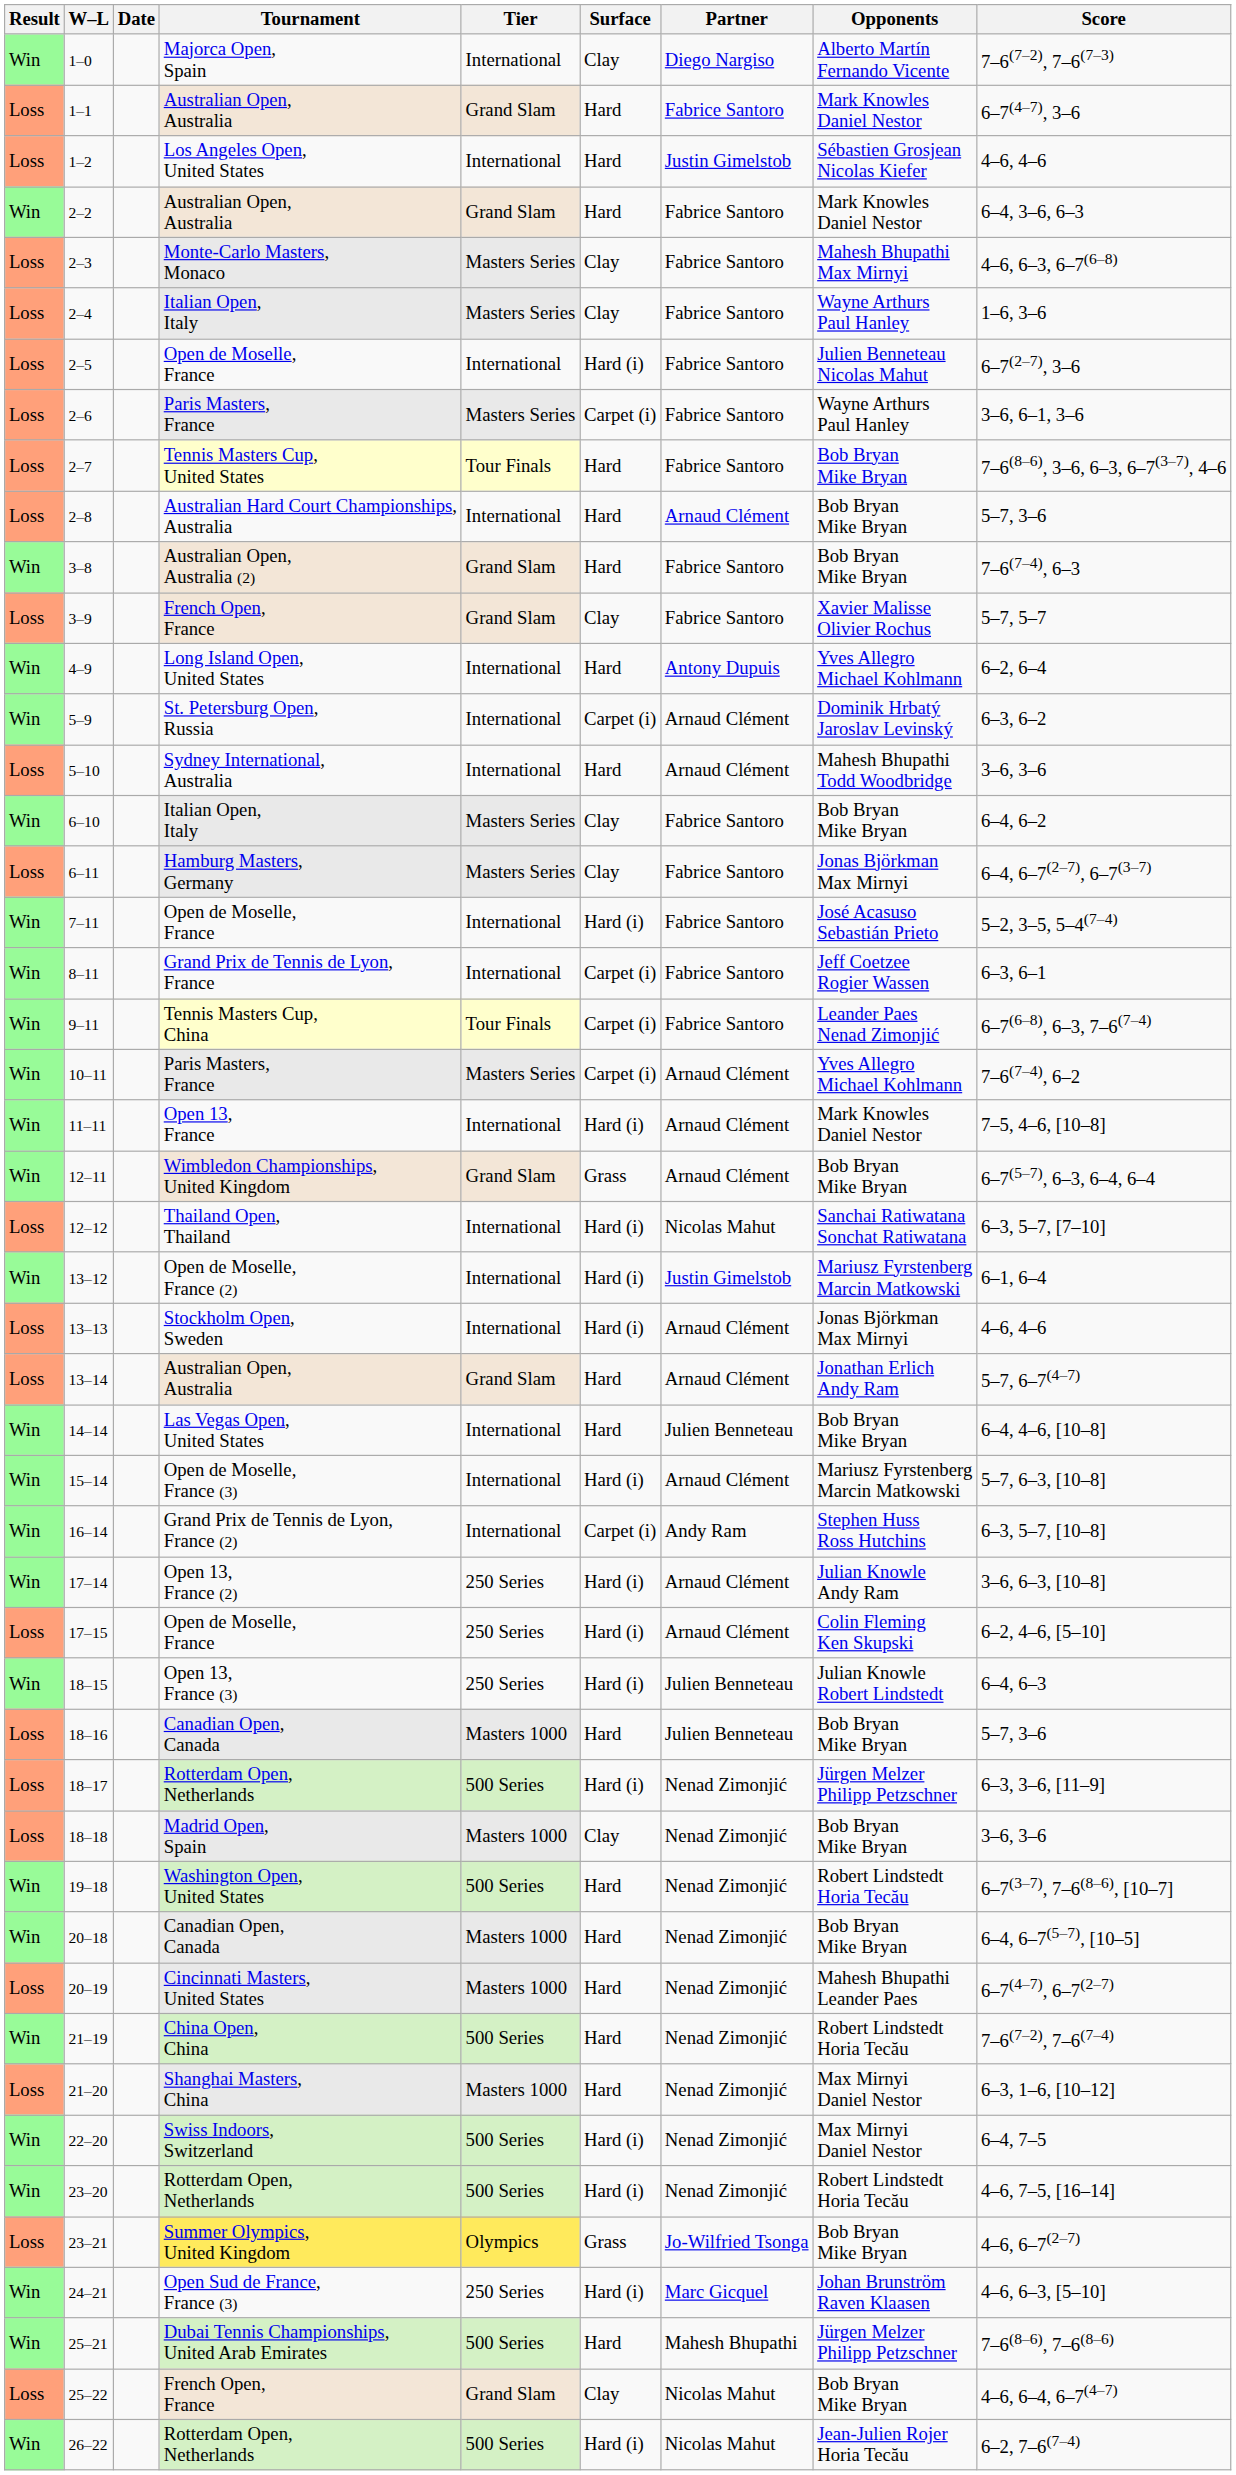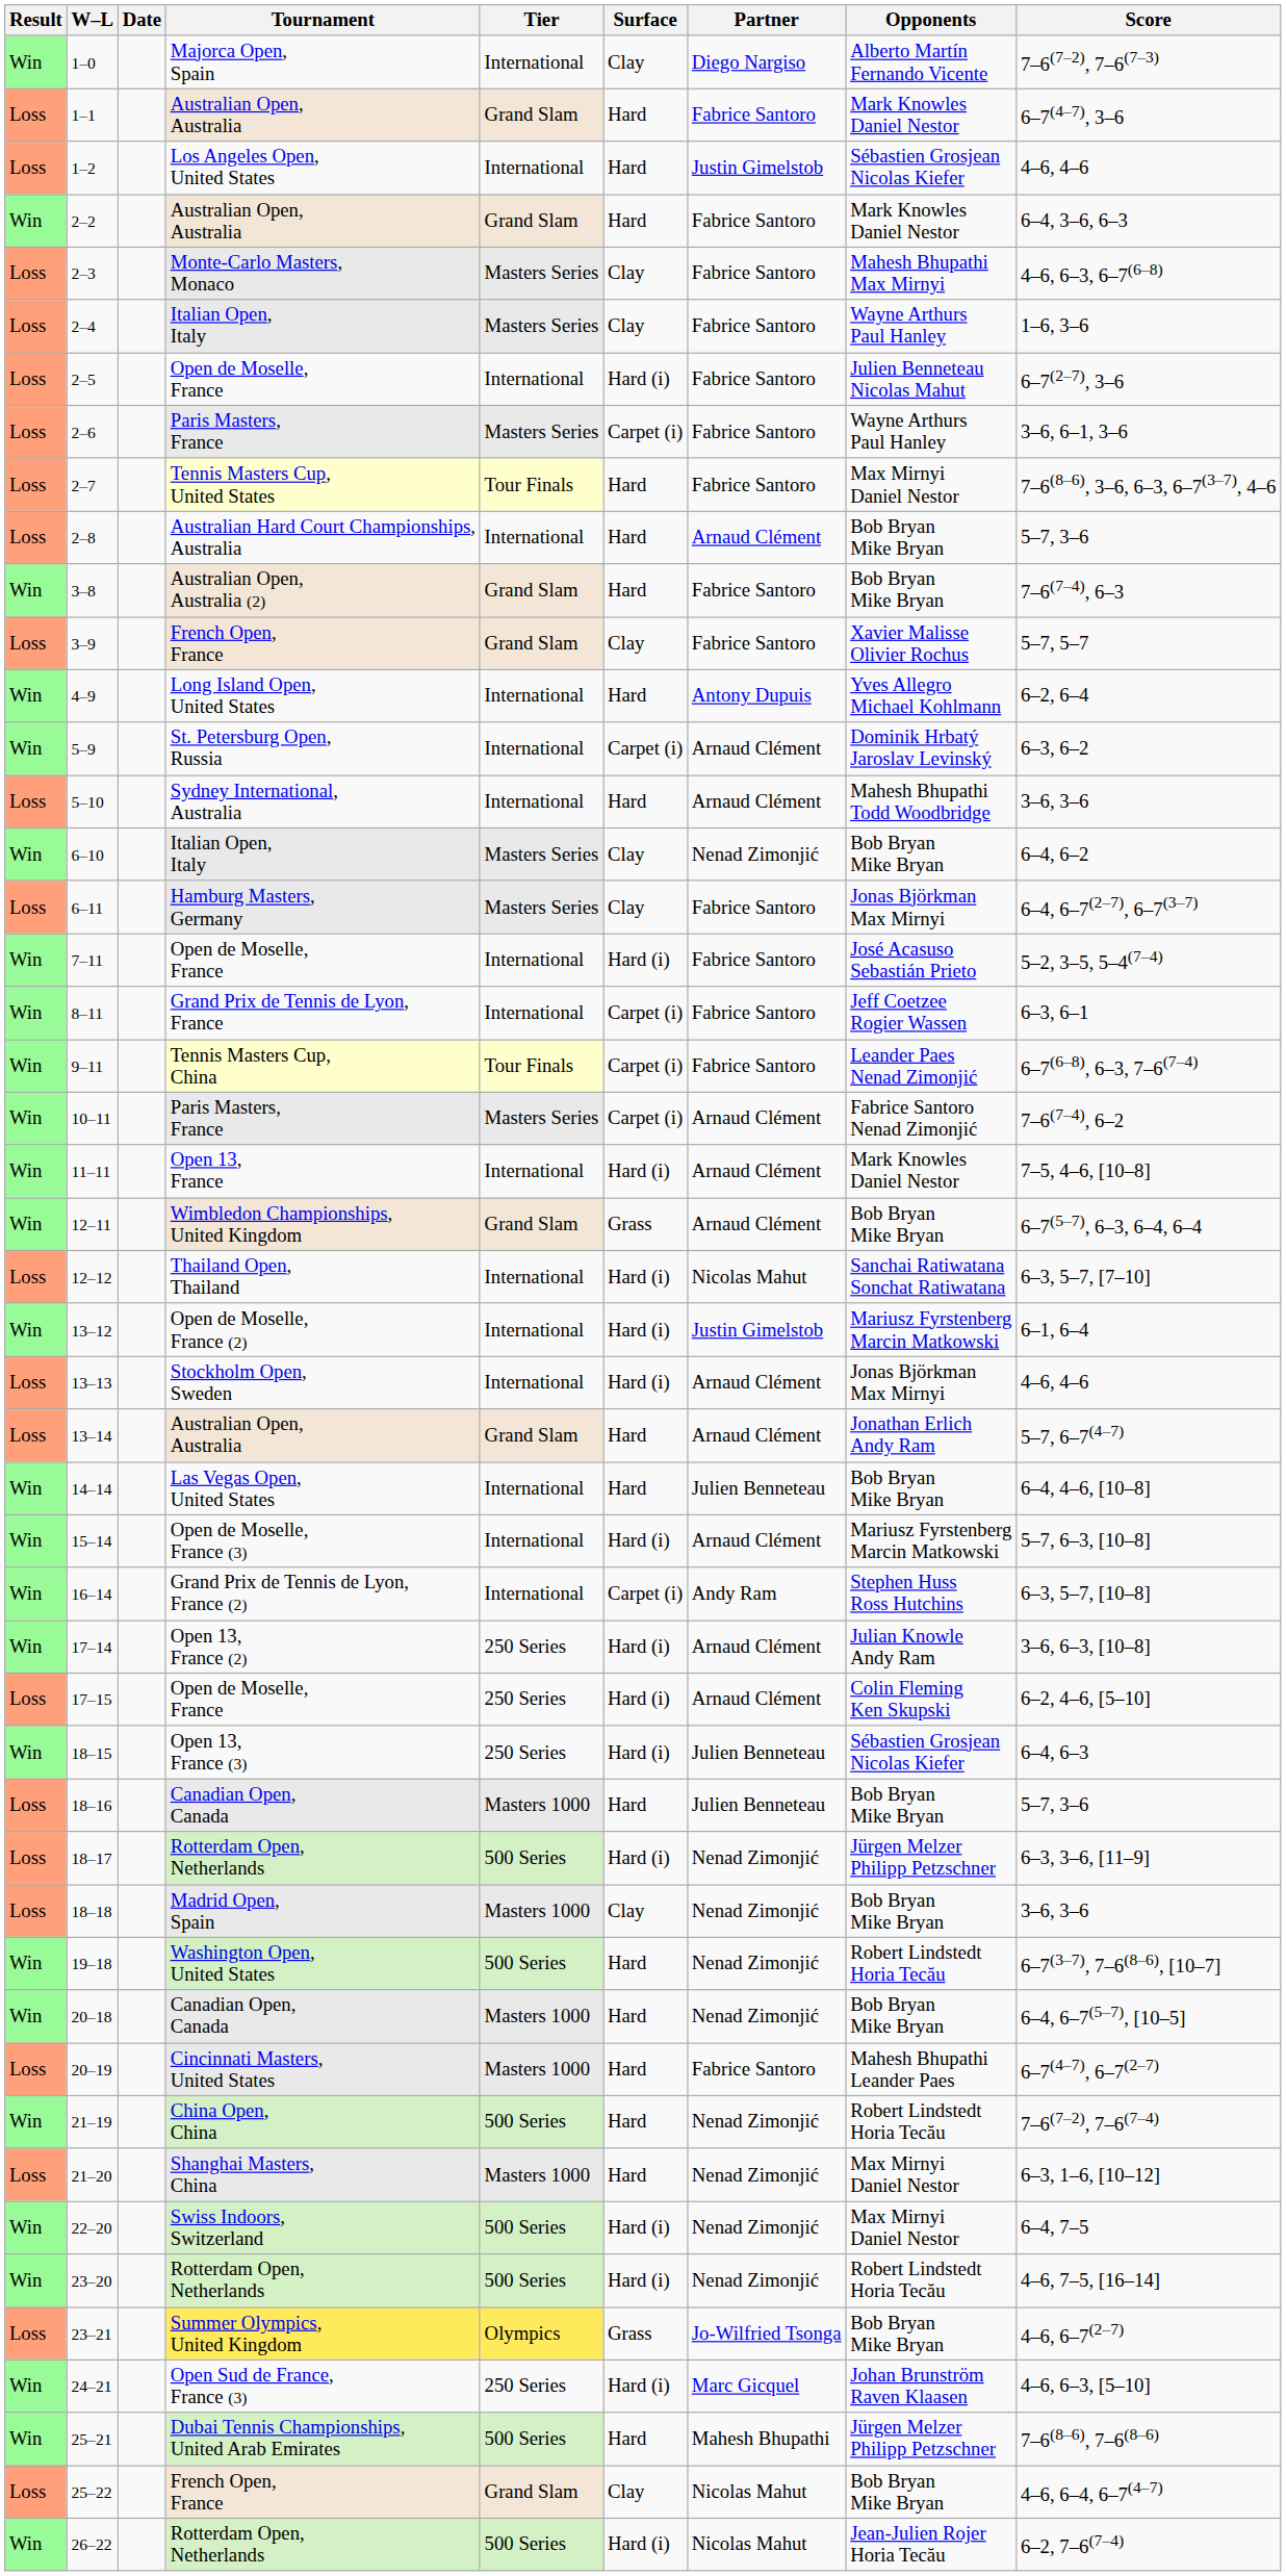2–7 | Opponents: Bob Bryan Mike Bryan -> Max Mirnyi Daniel Nestor
6–10 | Partner: Fabrice Santoro -> Nenad Zimonjić
10–11 | Opponents: Yves Allegro Michael Kohlmann -> Fabrice Santoro Nenad Zimonjić
18–15 | Opponents: Julian Knowle Robert Lindstedt -> Sébastien Grosjean Nicolas Kiefer
20–19 | Partner: Nenad Zimonjić -> Fabrice Santoro
